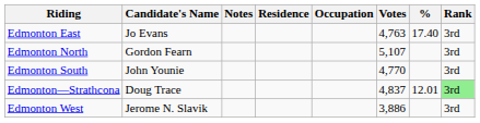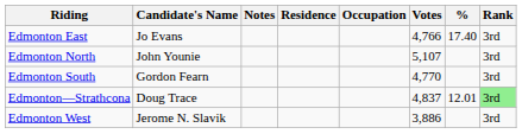Edmonton East | Votes: 4,763 -> 4,766
Edmonton North | Candidate's Name: Gordon Fearn -> John Younie
Edmonton South | Candidate's Name: John Younie -> Gordon Fearn
